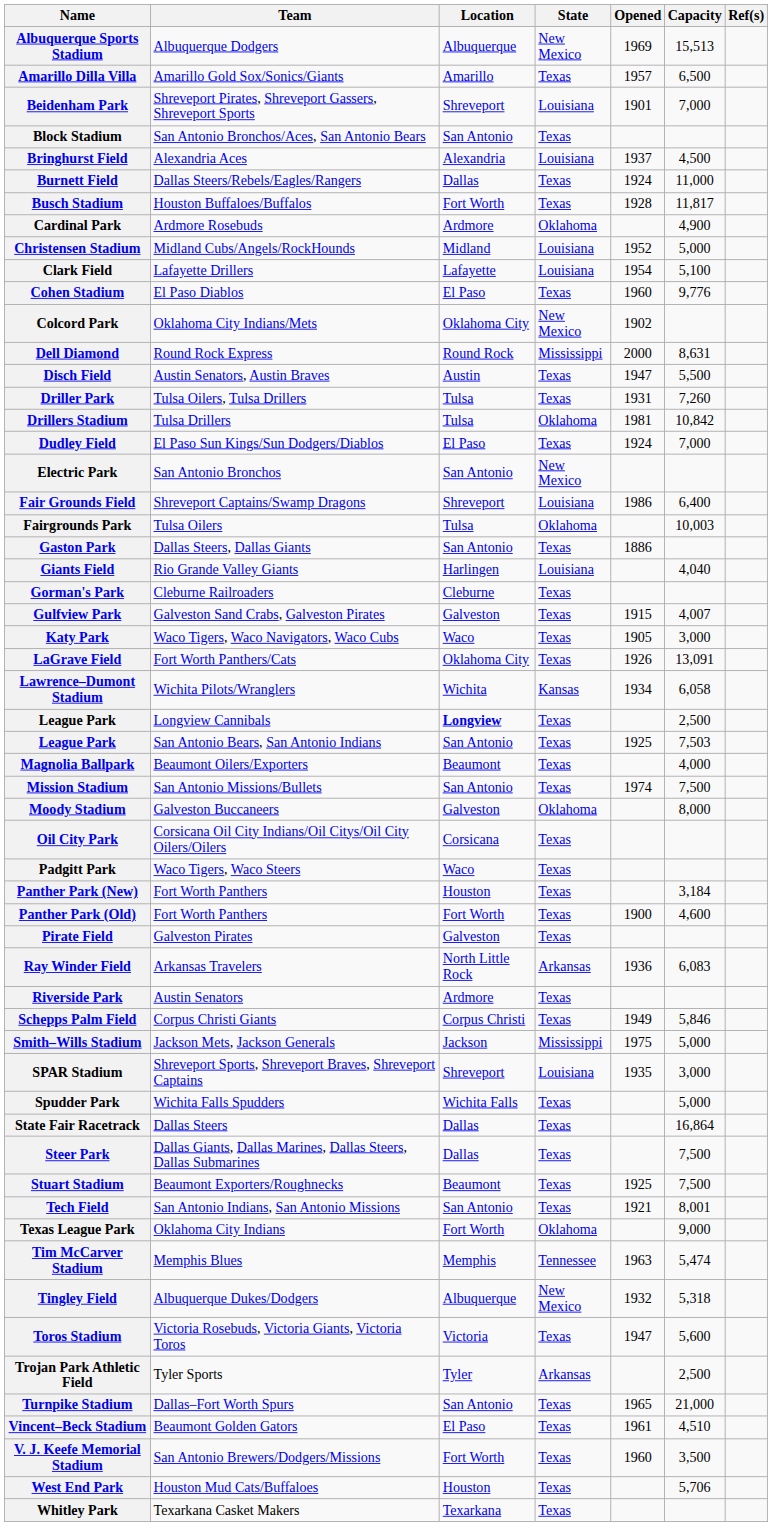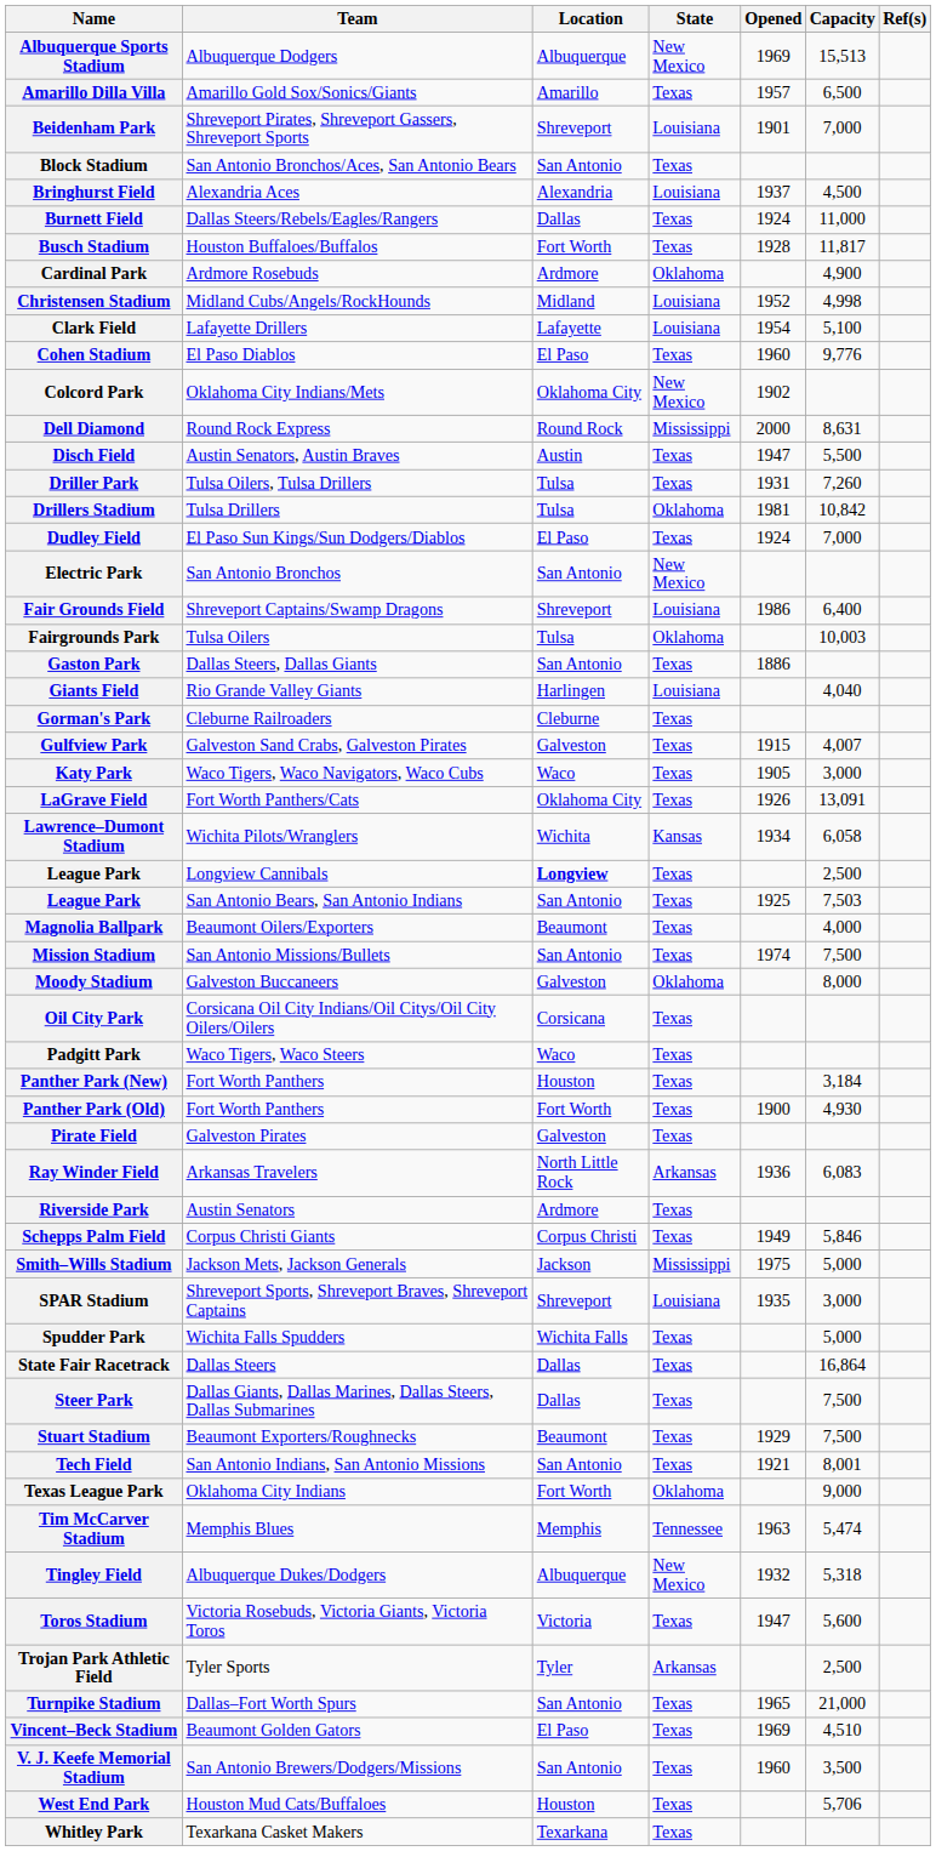Christensen Stadium | Capacity: 5,000 -> 4,998
Panther Park (Old) | Capacity: 4,600 -> 4,930
Stuart Stadium | Opened: 1925 -> 1929
Vincent–Beck Stadium | Opened: 1961 -> 1969
V. J. Keefe Memorial Stadium | Location: Fort Worth -> San Antonio
